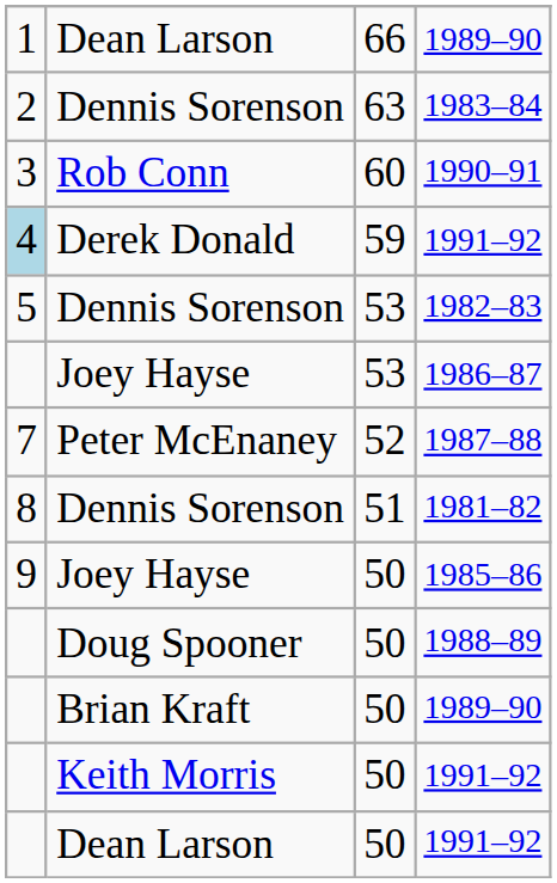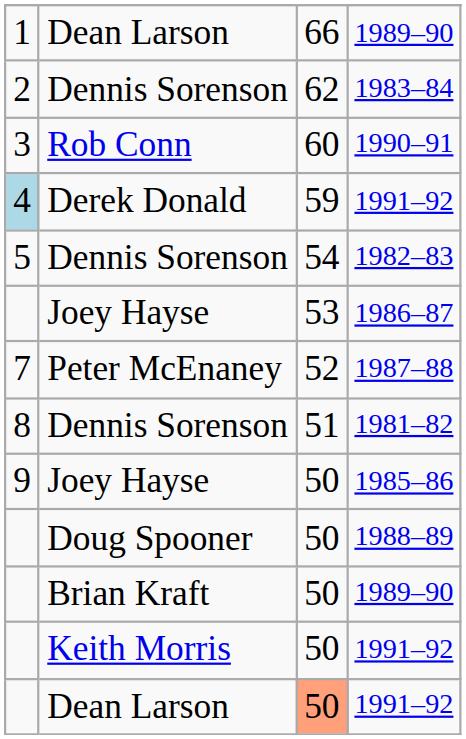1983–84 | column 3: 63 -> 62
1982–83 | column 3: 53 -> 54
Dean Larson / 1991–92 | column 3: no background -> lightsalmon background
